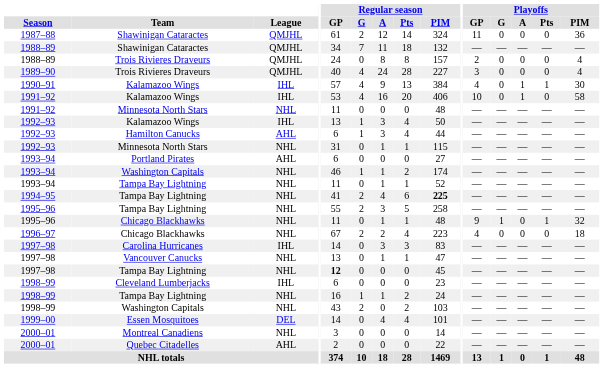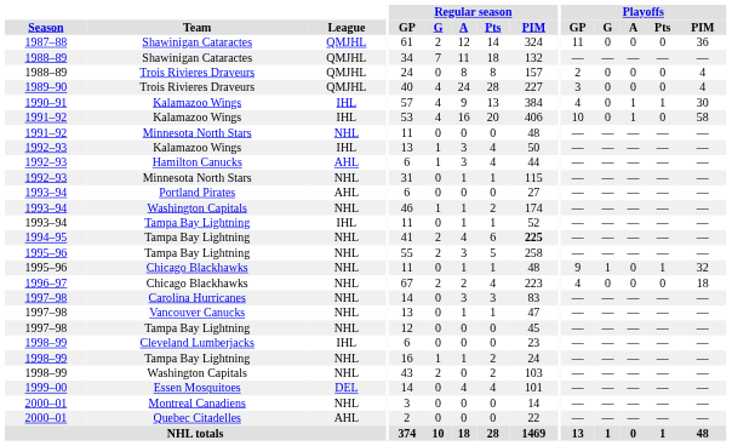1993–94 / Tampa Bay Lightning | League: NHL -> IHL
Carolina Hurricanes | League: IHL -> NHL
1997–98 / Tampa Bay Lightning | Regular season / GP: bold -> normal
